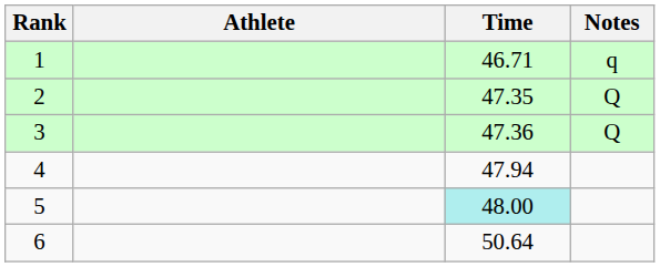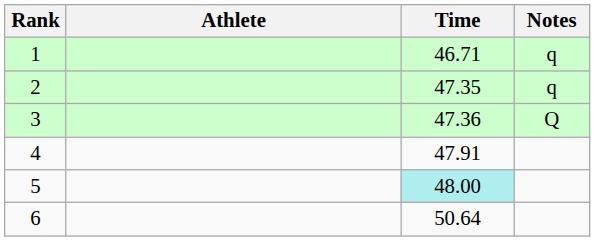2 | Notes: Q -> q
4 | Time: 47.94 -> 47.91
